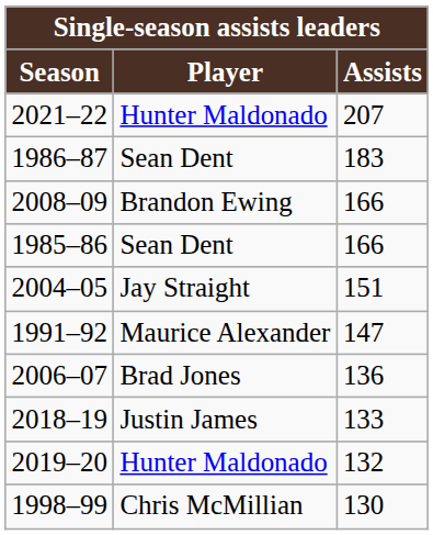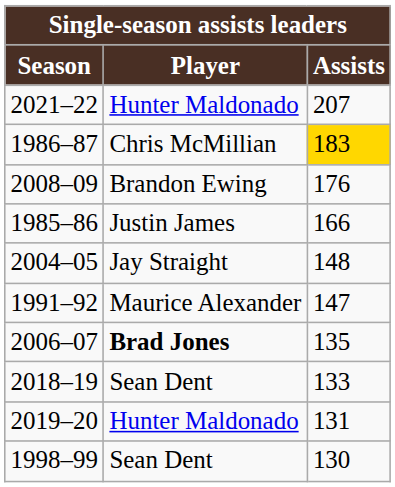1986–87 | Player: Sean Dent -> Chris McMillian
1986–87 | Assists: no background -> gold background
2008–09 | Assists: 166 -> 176
1985–86 | Player: Sean Dent -> Justin James
2004–05 | Assists: 151 -> 148
2006–07 | Player: normal -> bold
2006–07 | Assists: 136 -> 135
2018–19 | Player: Justin James -> Sean Dent
2019–20 | Assists: 132 -> 131
1998–99 | Player: Chris McMillian -> Sean Dent
